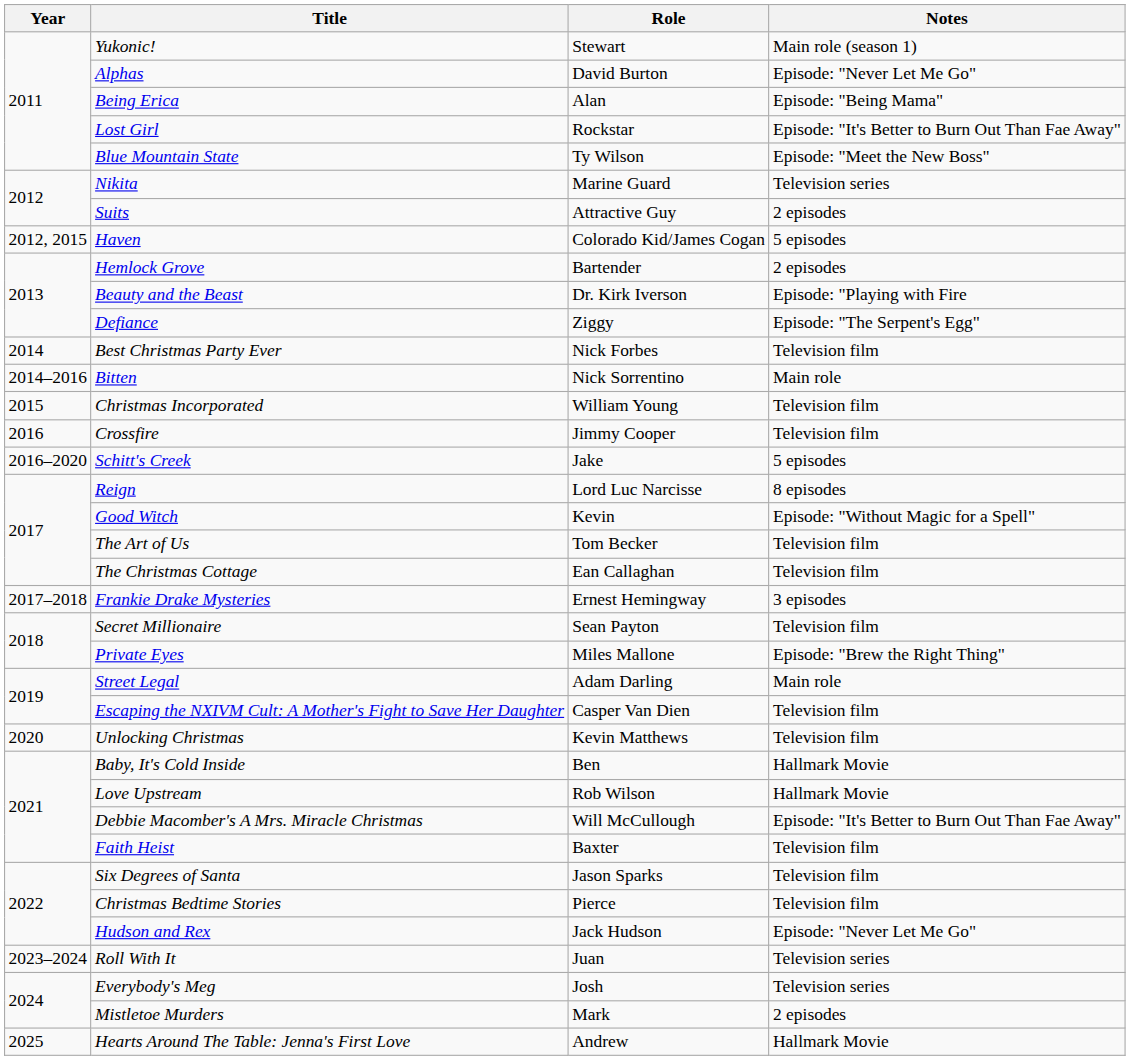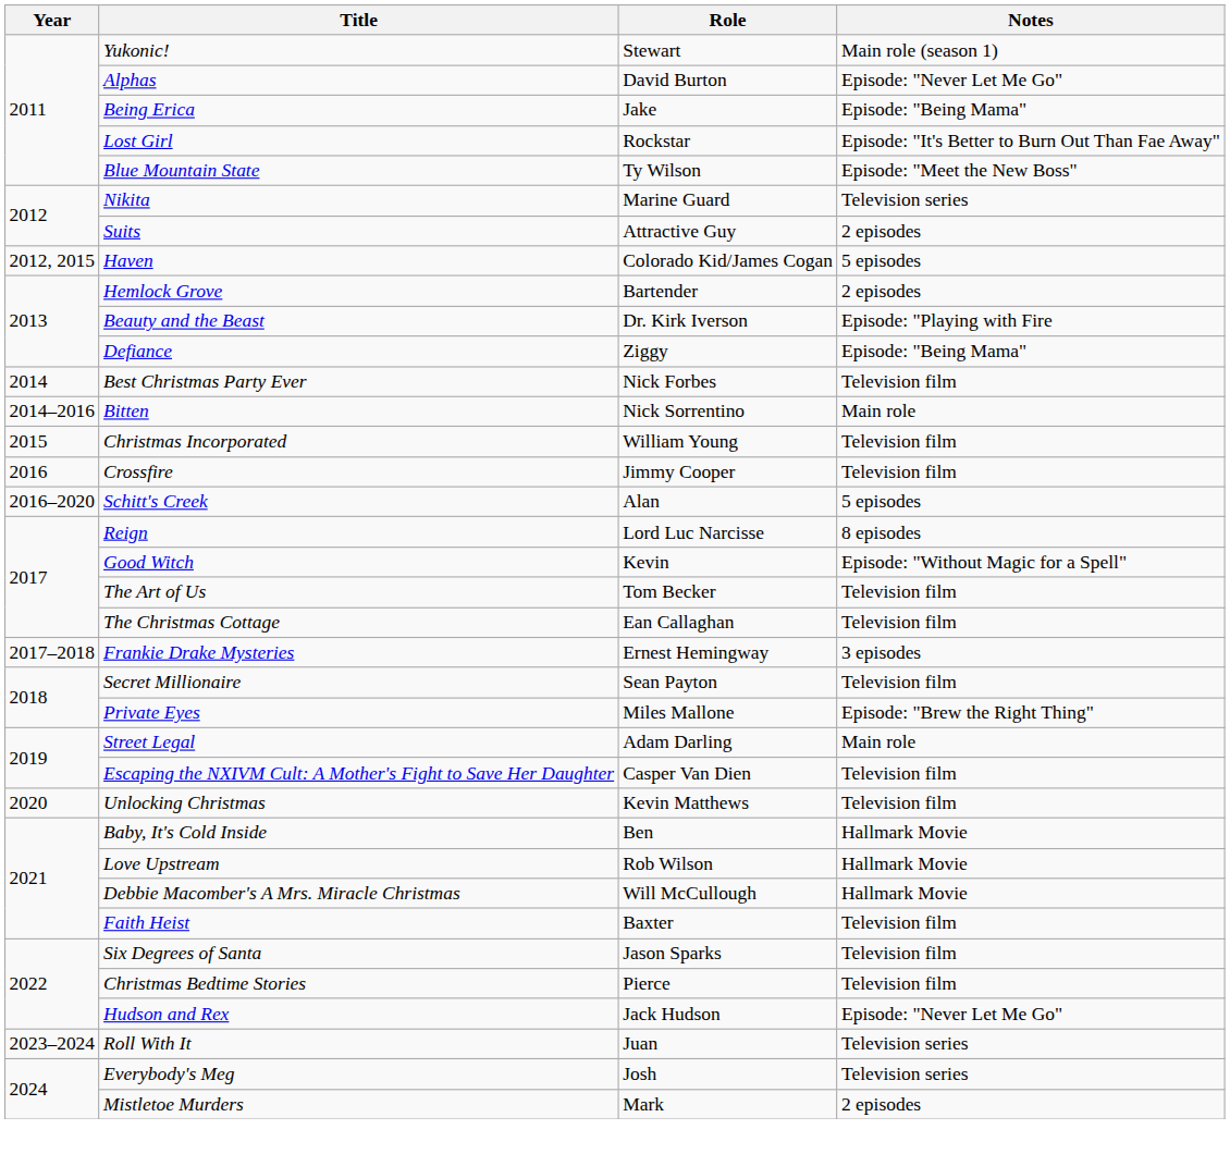Being Erica | Role: Alan -> Jake
Defiance | Notes: Episode: "The Serpent's Egg" -> Episode: "Being Mama"
Schitt's Creek | Role: Jake -> Alan
Debbie Macomber's A Mrs. Miracle Christmas | Notes: Episode: "It's Better to Burn Out Than Fae Away" -> Hallmark Movie
- row: 2025 | Hearts Around The Table: Jenna's First Love | Andrew | Hallmark Movie
